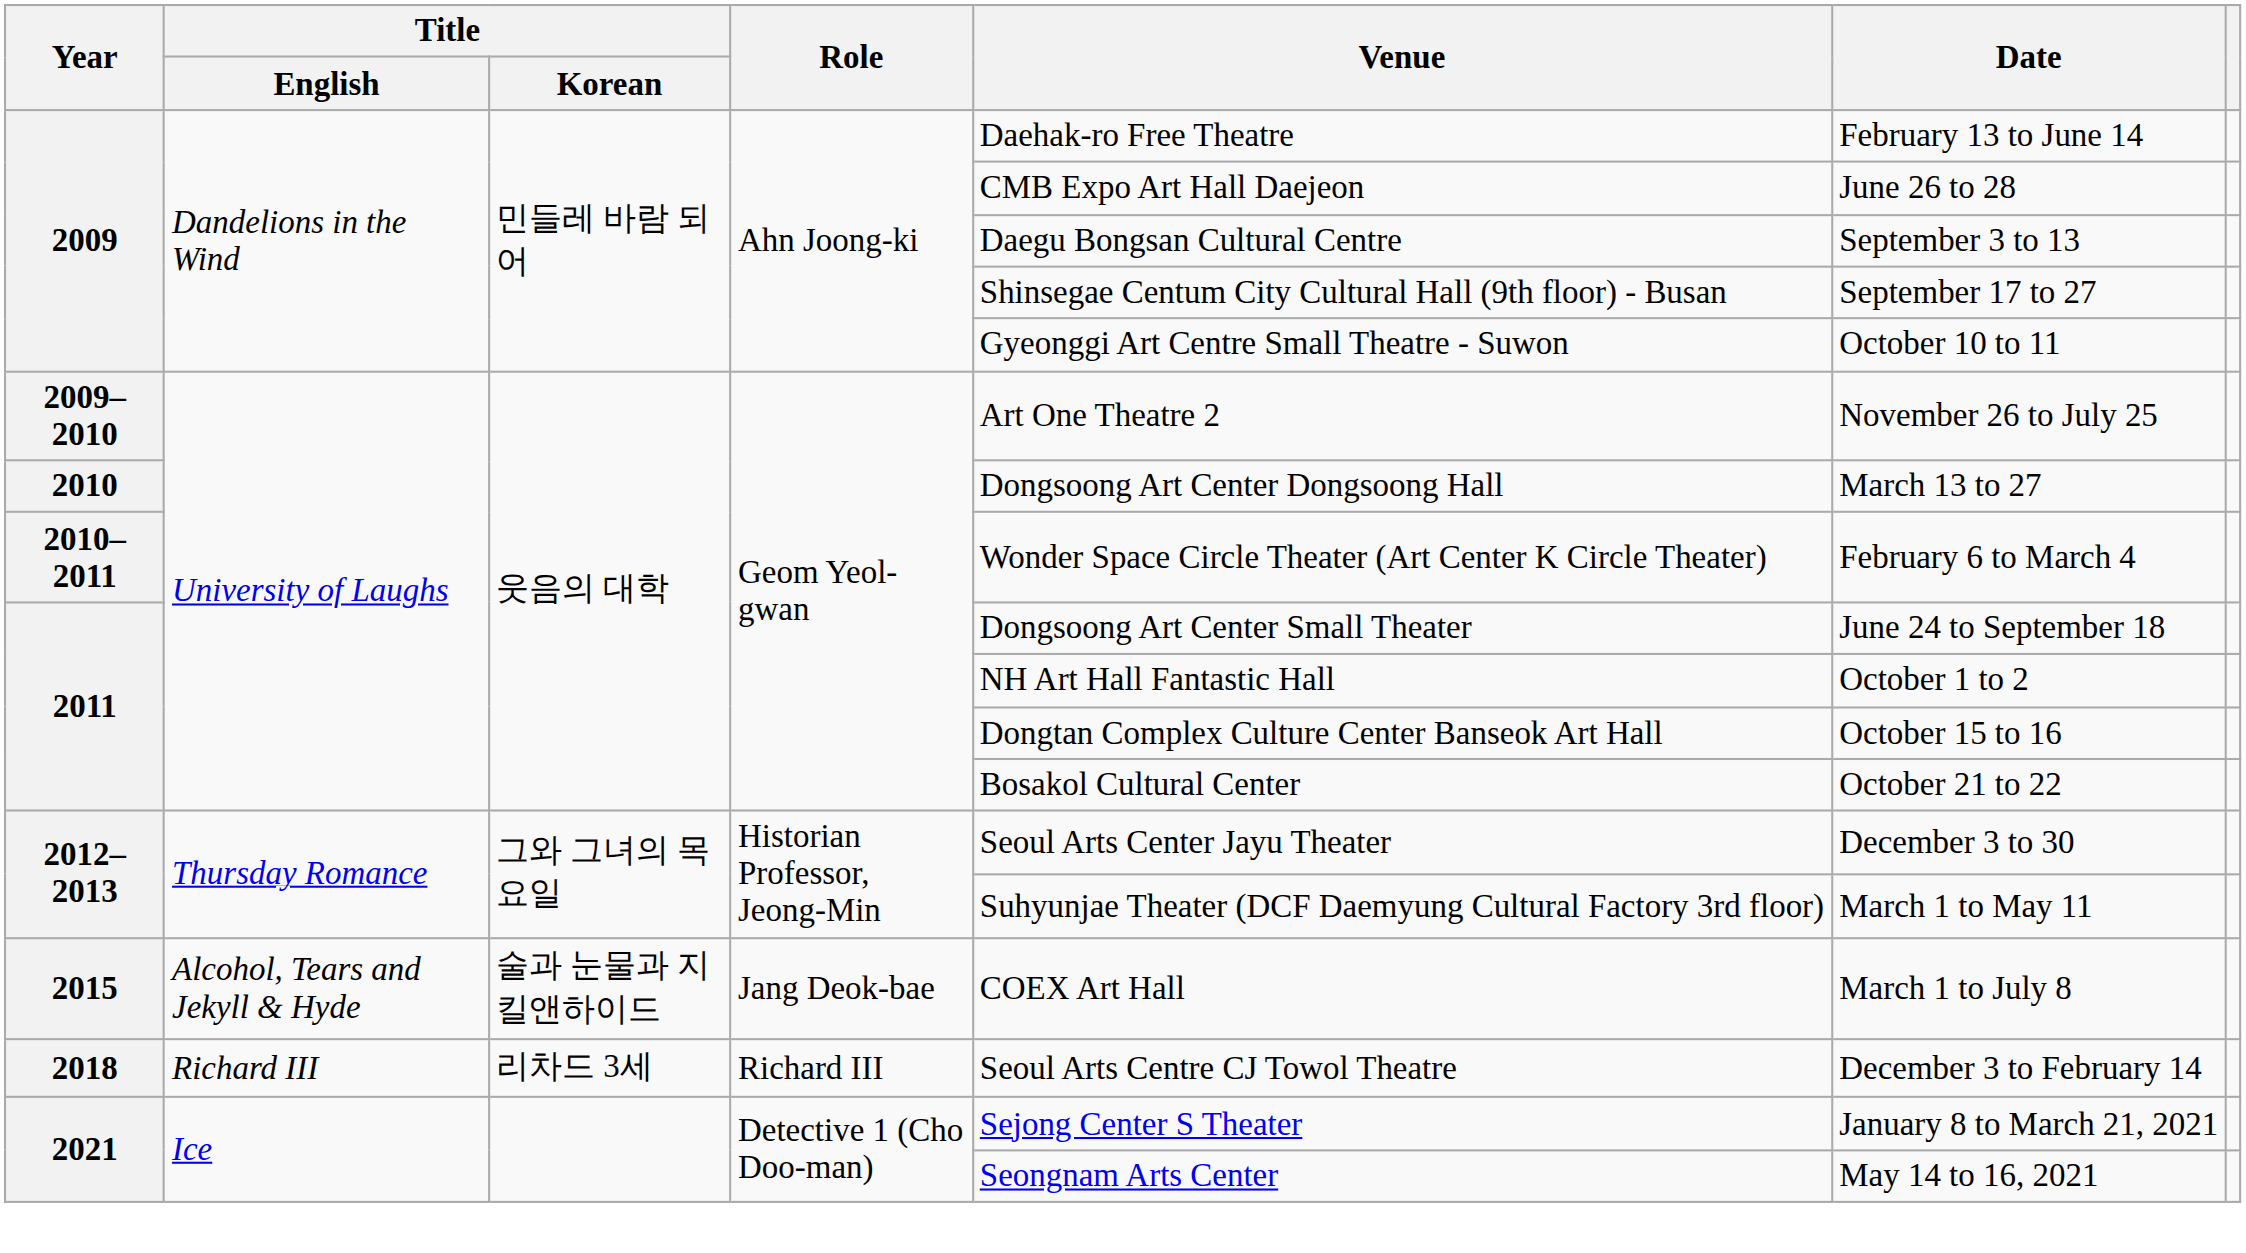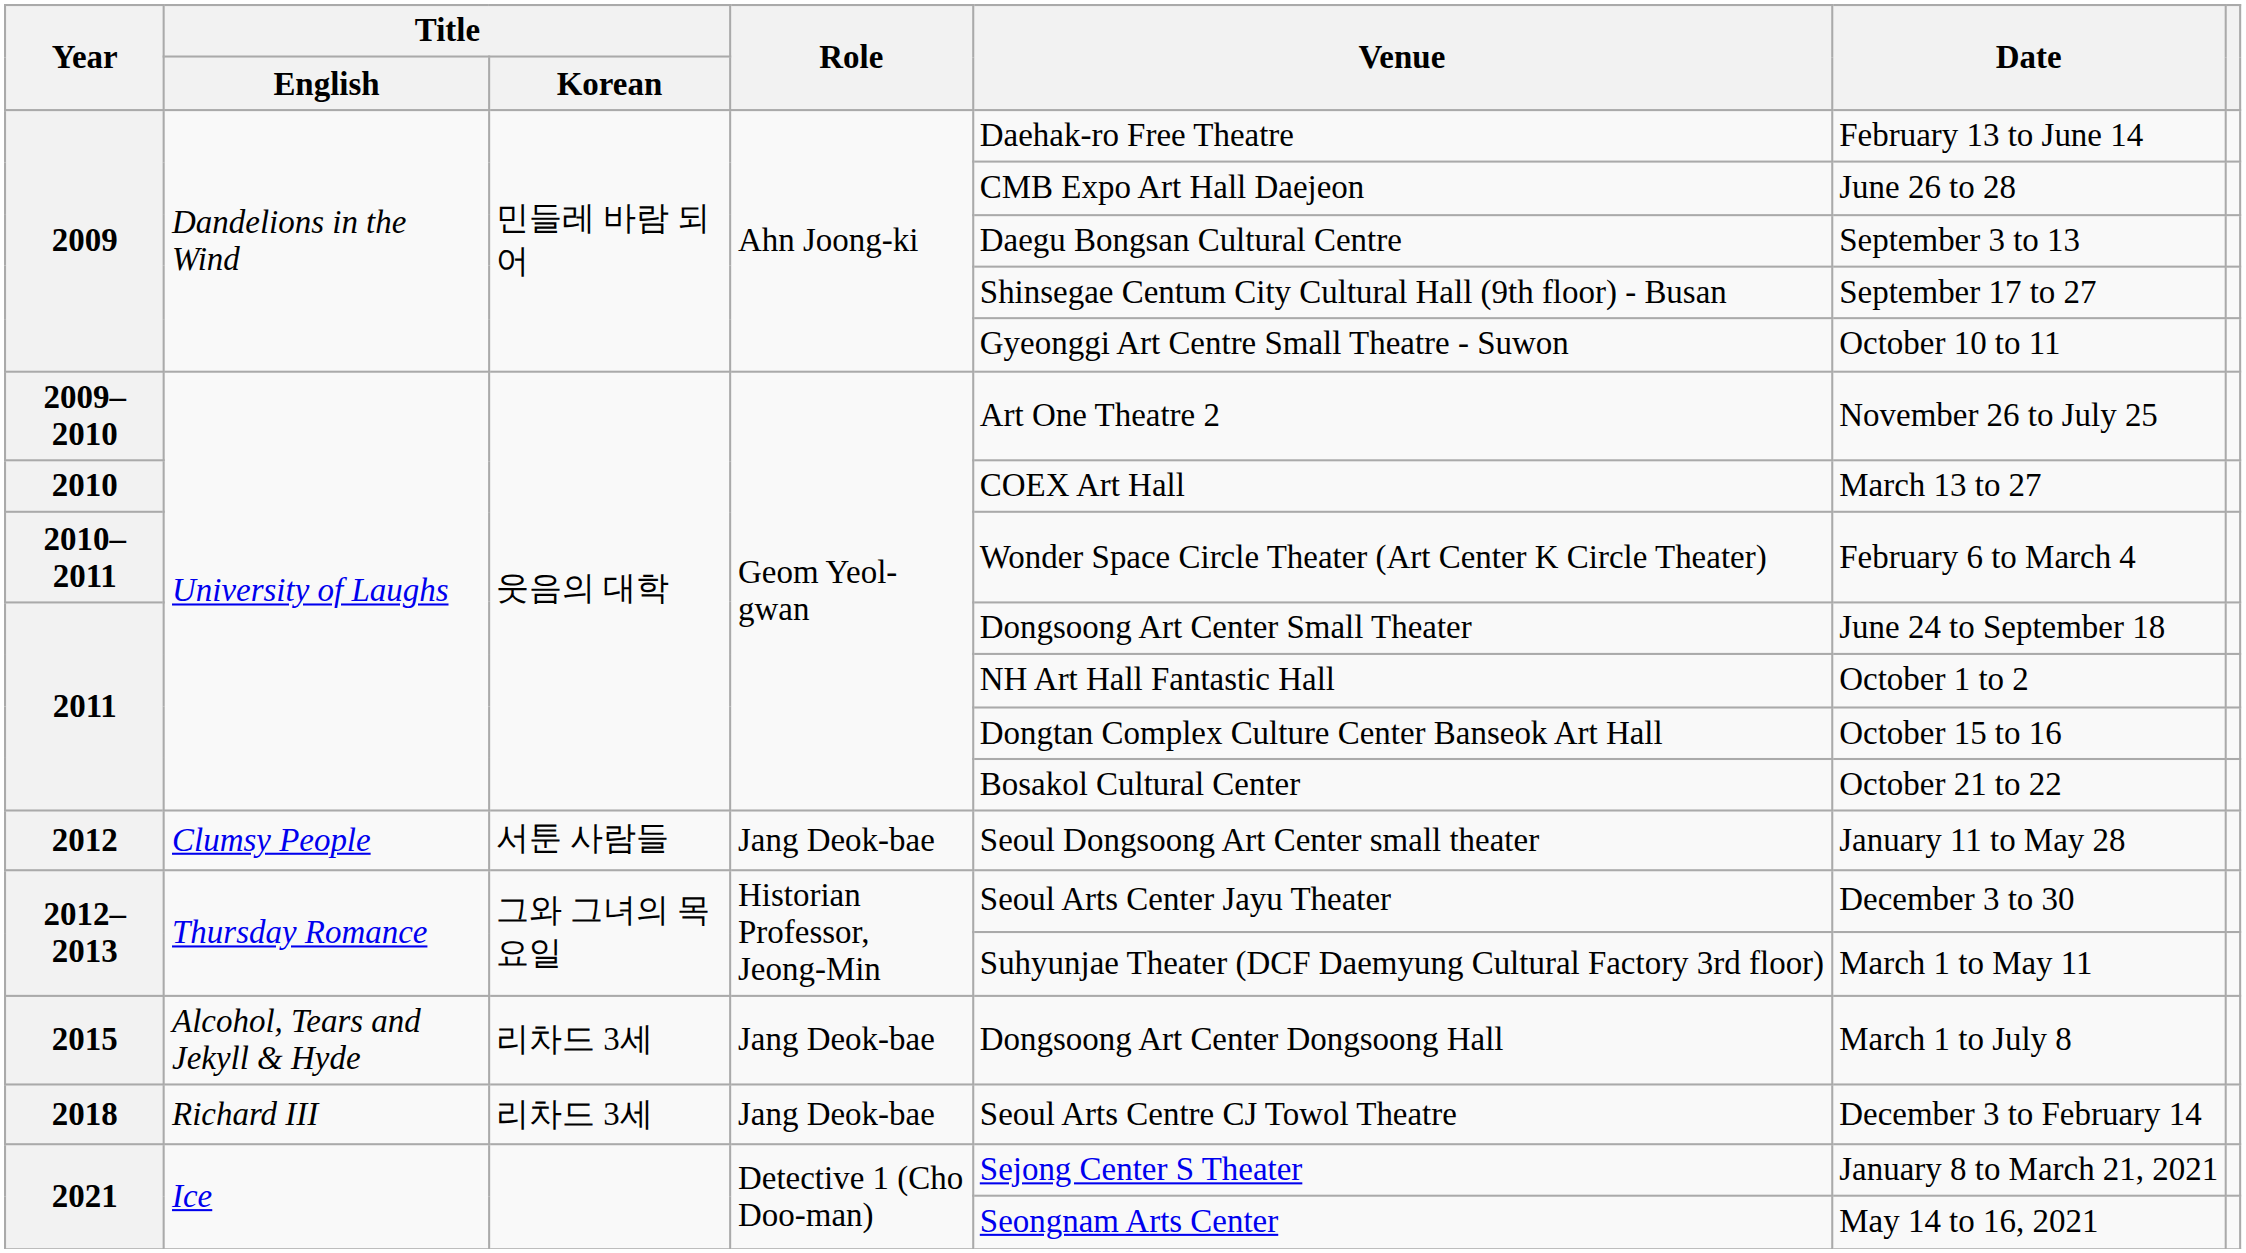2010 | Venue: Dongsoong Art Center Dongsoong Hall -> COEX Art Hall
+ row: 2012 | Clumsy People | 서툰 사람들 | Jang Deok-bae | Seoul Dongsoong Art Center small theater | January 11 to May 28
2015 | Title / Korean: 술과 눈물과 지킬앤하이드 -> 리차드 3세
2015 | Venue: COEX Art Hall -> Dongsoong Art Center Dongsoong Hall
2018 | Role: Richard III -> Jang Deok-bae
